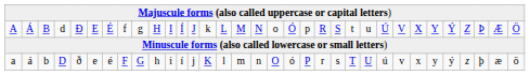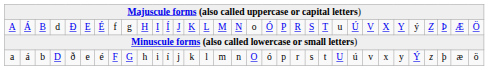A | column 14: k -> K
A | column 20: p -> P
A | column 23: t -> T
A | column 29: Ý -> ý
a | column 14: K -> k
a | column 20: P -> p
a | column 23: T -> t
a | column 29: ý -> Ý
